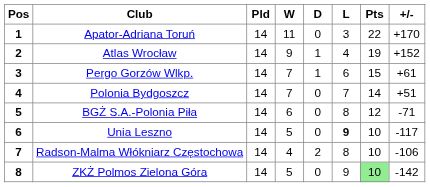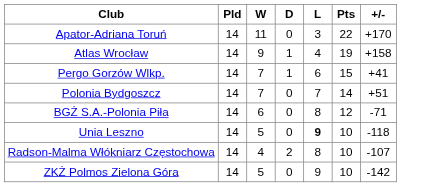- column: Pos | 1 | 2 | 3 | 4 | 5 | 6 | 7 | 8
Atlas Wrocław | +/-: +152 -> +158
Pergo Gorzów Wlkp. | +/-: +61 -> +41
Unia Leszno | +/-: -117 -> -118
Radson-Malma Włókniarz Częstochowa | +/-: -106 -> -107
ZKŻ Polmos Zielona Góra | Pts: lightgreen background -> no background
